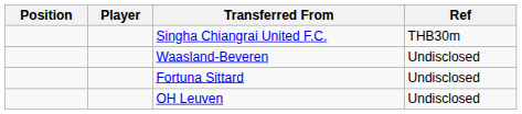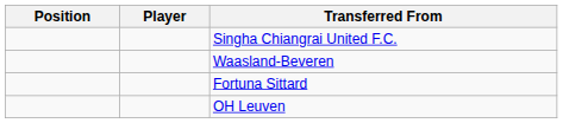- column: Ref | THB30m | Undisclosed | Undisclosed | Undisclosed
